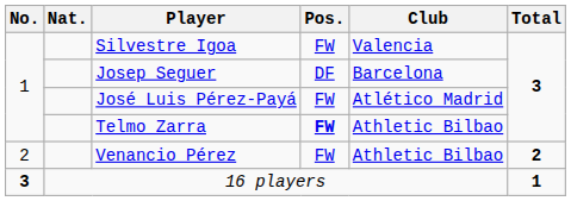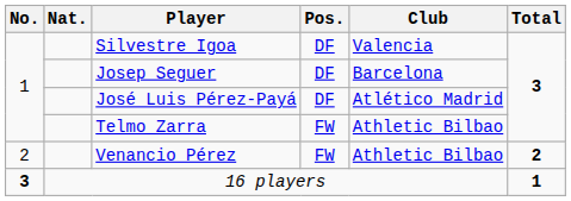Silvestre Igoa | Pos.: FW -> DF
José Luis Pérez-Payá | Pos.: FW -> DF
Telmo Zarra | Pos.: bold -> normal
